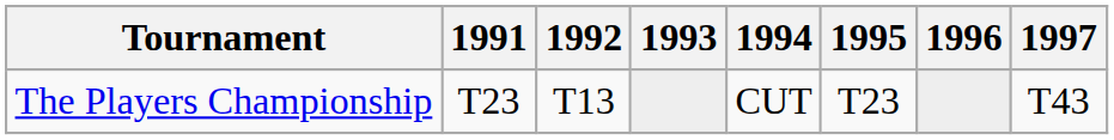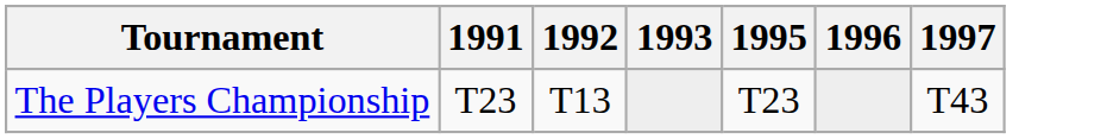- column: 1994 | CUT
